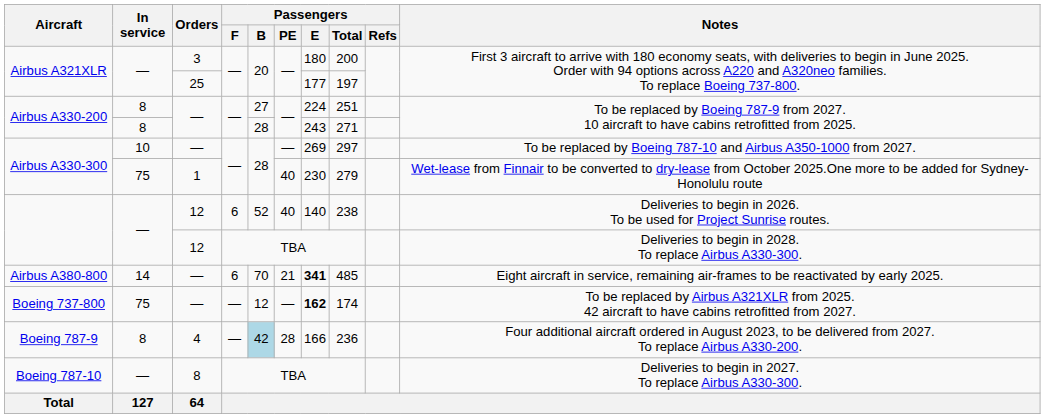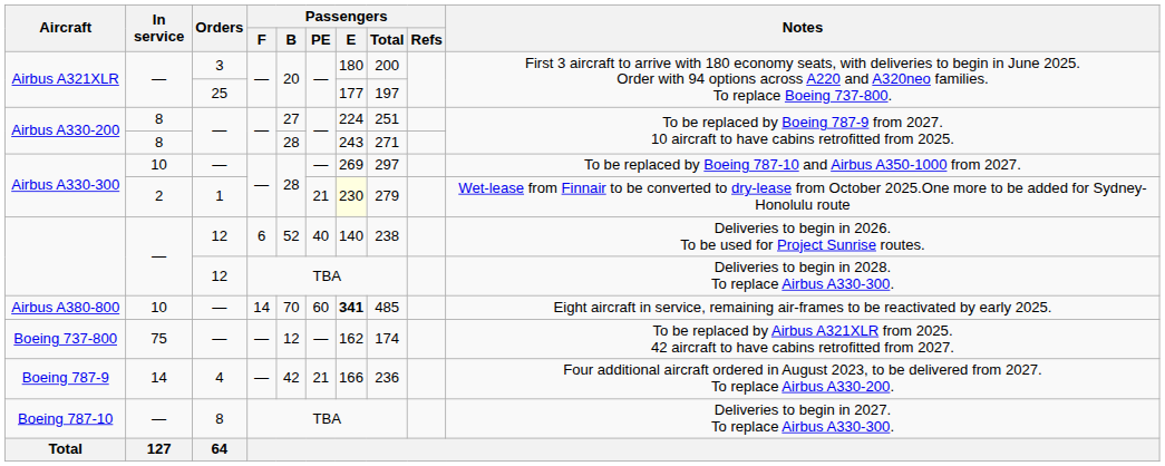Airbus A330-300 / 1 | In service: 75 -> 2
Airbus A330-300 / 1 | Passengers / PE: 40 -> 21
Airbus A330-300 / 1 | Passengers / E: no background -> lightyellow background
Airbus A380-800 | In service: 14 -> 10
Airbus A380-800 | Passengers / F: 6 -> 14
Airbus A380-800 | Passengers / PE: 21 -> 60
Boeing 737-800 | Passengers / E: bold -> normal
Boeing 787-9 | In service: 8 -> 14
Boeing 787-9 | Passengers / B: lightblue background -> no background
Boeing 787-9 | Passengers / PE: 28 -> 21
